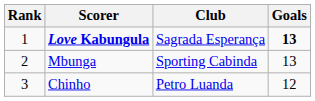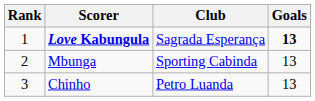Chinho | Goals: 12 -> 13
